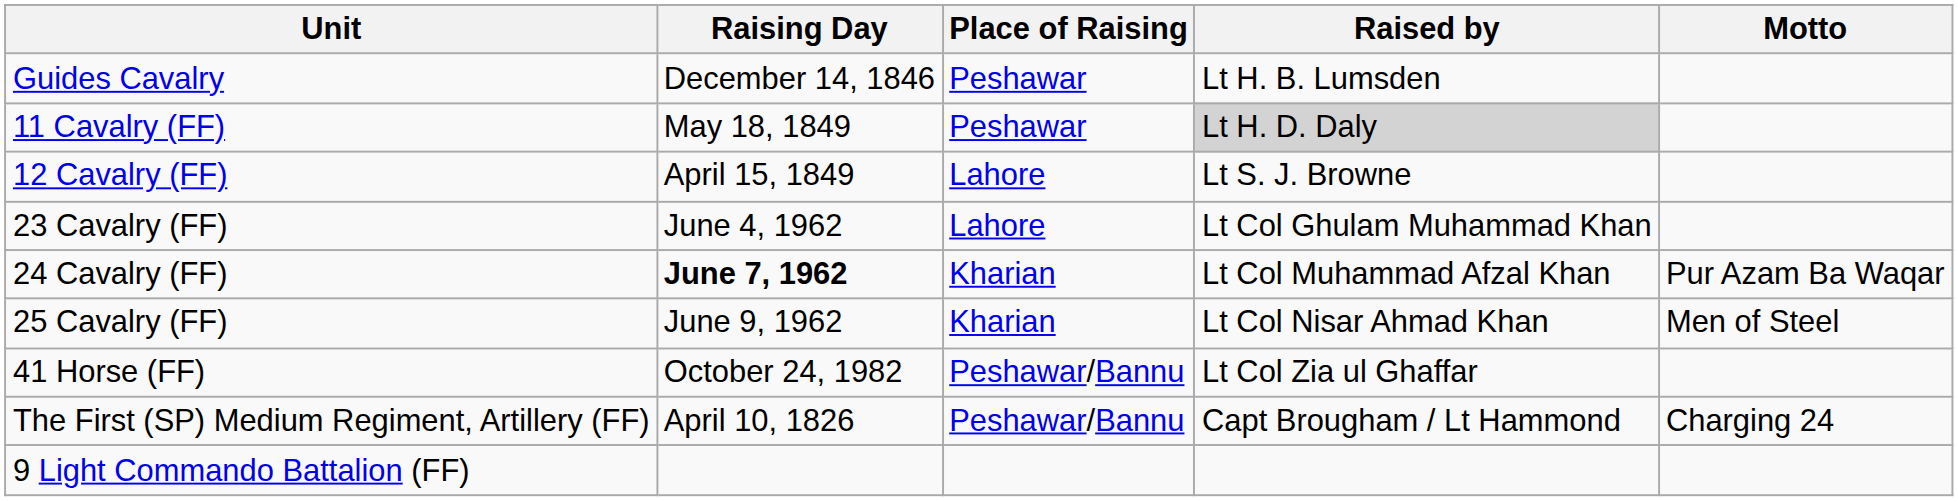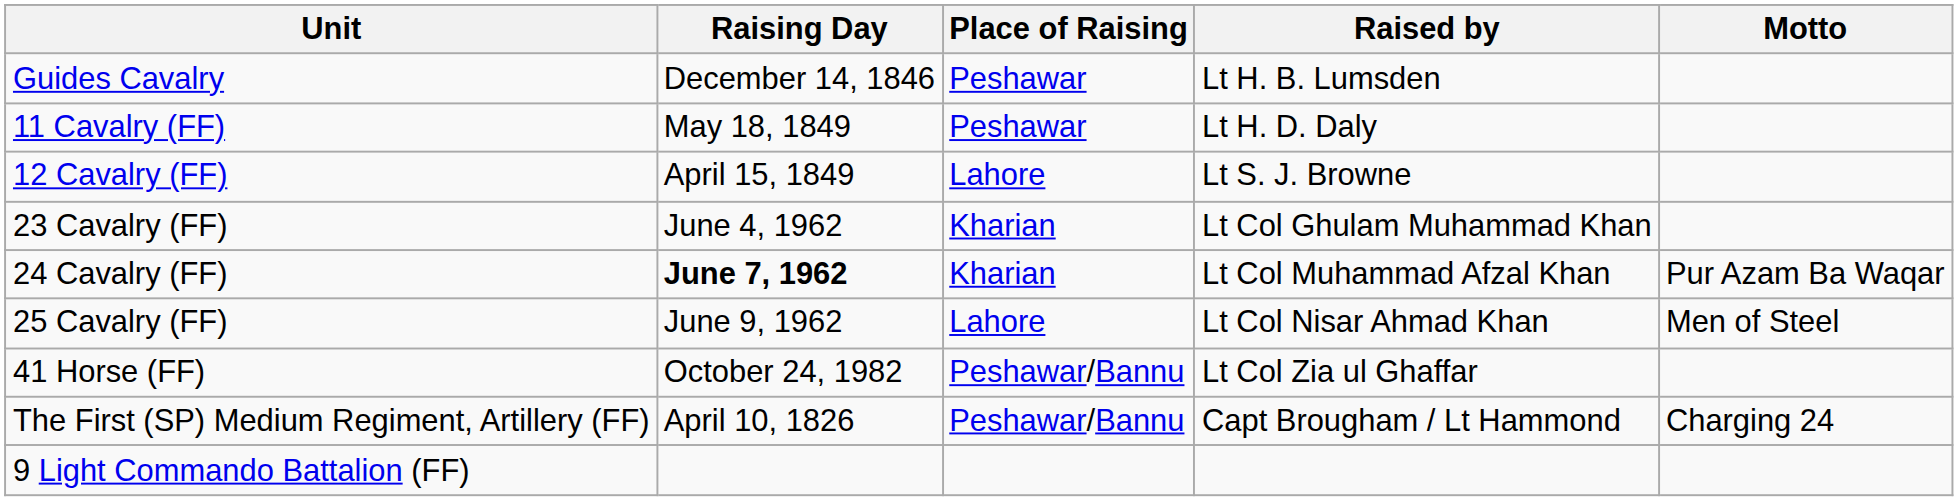11 Cavalry (FF) | Raised by: lightgrey background -> no background
23 Cavalry (FF) | Place of Raising: Lahore -> Kharian
25 Cavalry (FF) | Place of Raising: Kharian -> Lahore
